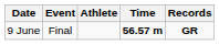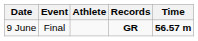columns swapped: Time <-> Records
